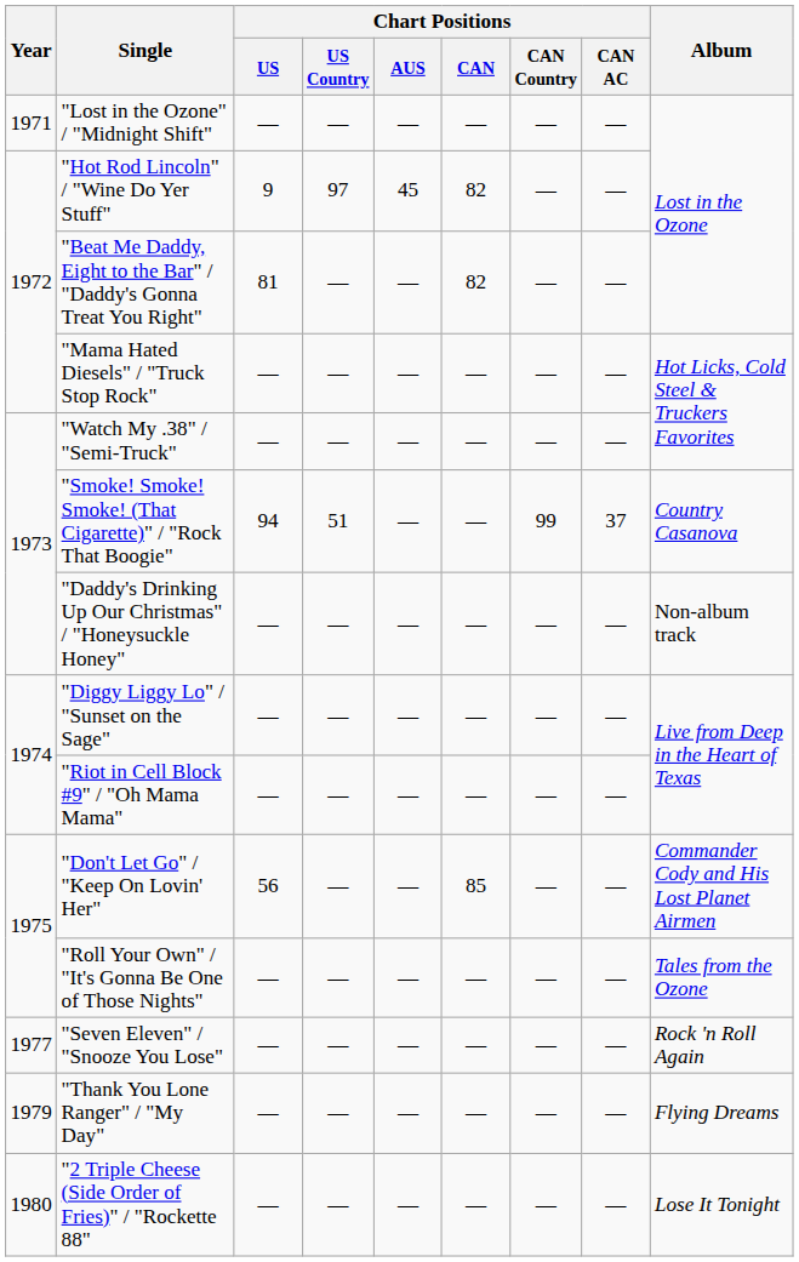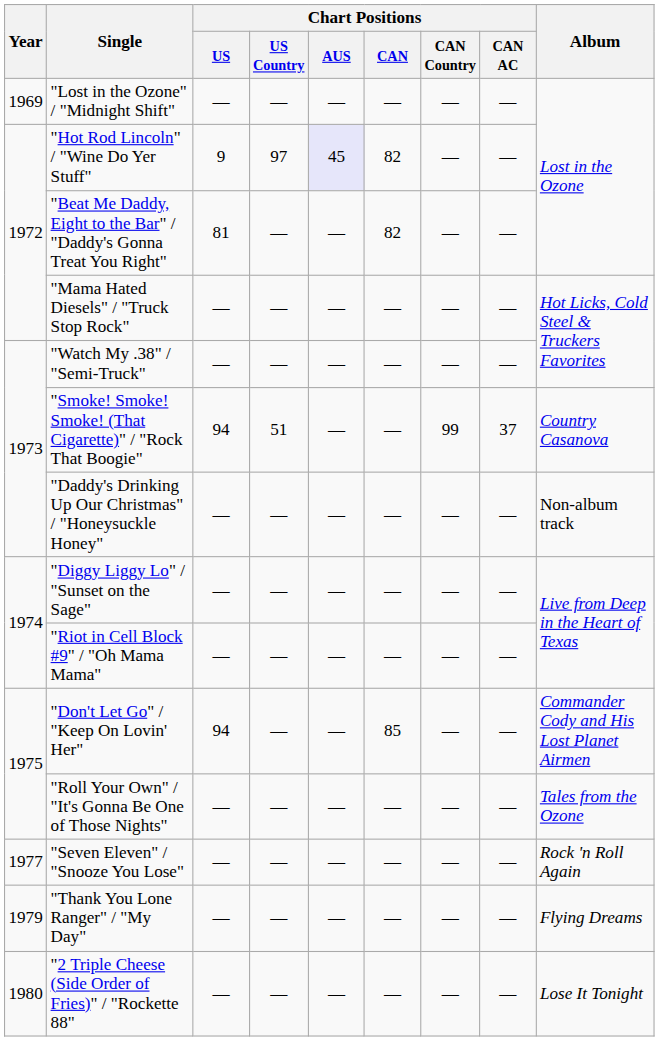"Lost in the Ozone" / "Midnight Shift" | Year: 1971 -> 1969
"Hot Rod Lincoln" / "Wine Do Yer Stuff" | Chart Positions / AUS: no background -> lavender background
"Don't Let Go" / "Keep On Lovin' Her" | Chart Positions / US: 56 -> 94
